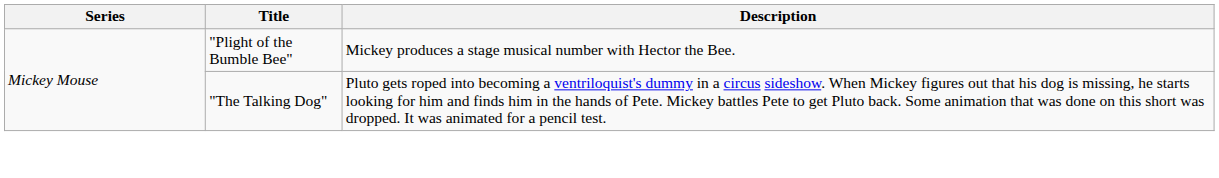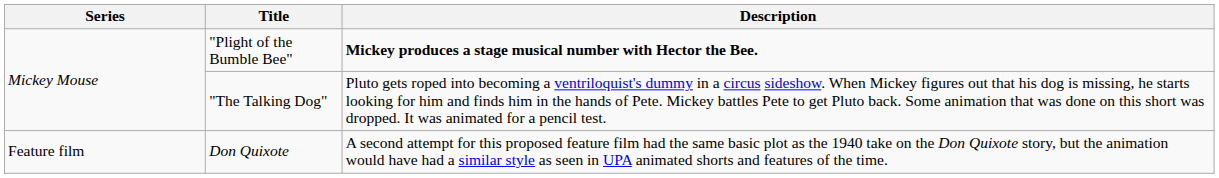"Plight of the Bumble Bee" | Description: normal -> bold
+ row: Feature film | Don Quixote | A second attempt for this proposed feature film had the same basic plot as the 1940 take on the Don Quixote story, but the animation would have had a similar style as seen in UPA animated shorts and features of the time.
